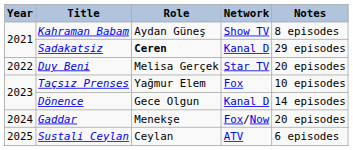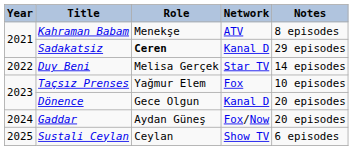Kahraman Babam | Role: Aydan Güneş -> Menekşe
Kahraman Babam | Network: Show TV -> ATV
Duy Beni | Notes: 20 episodes -> 14 episodes
Dönence | Notes: 14 episodes -> 20 episodes
Gaddar | Role: Menekşe -> Aydan Güneş
Sustali Ceylan | Network: ATV -> Show TV
